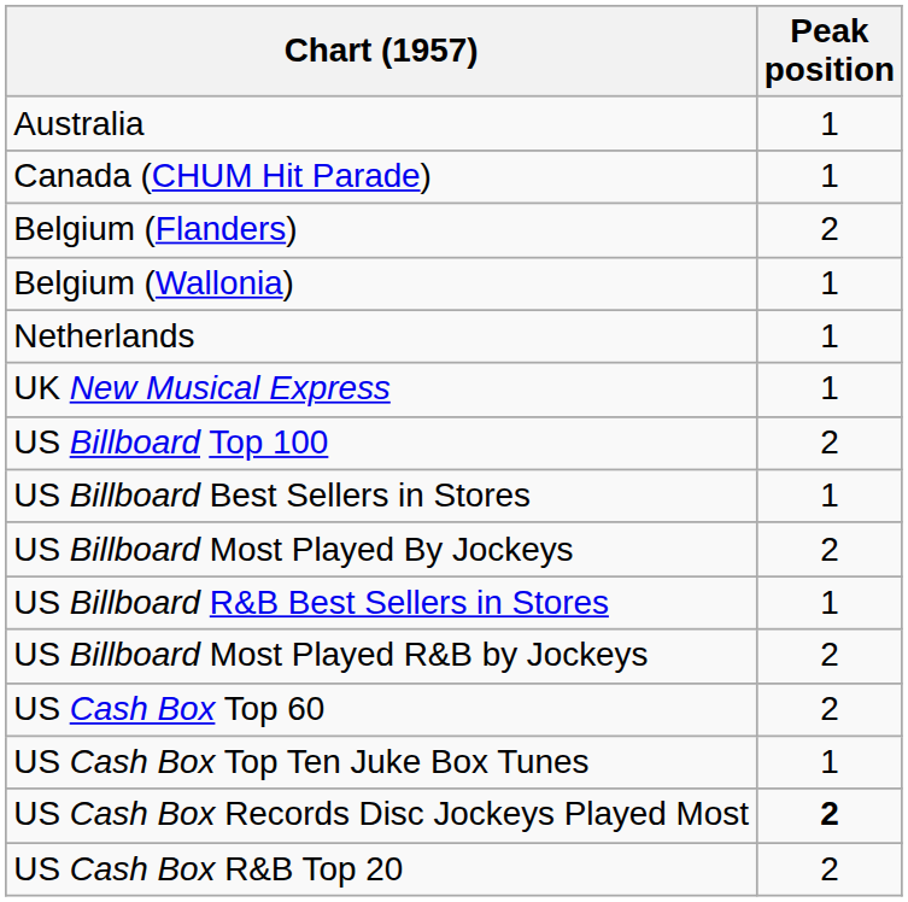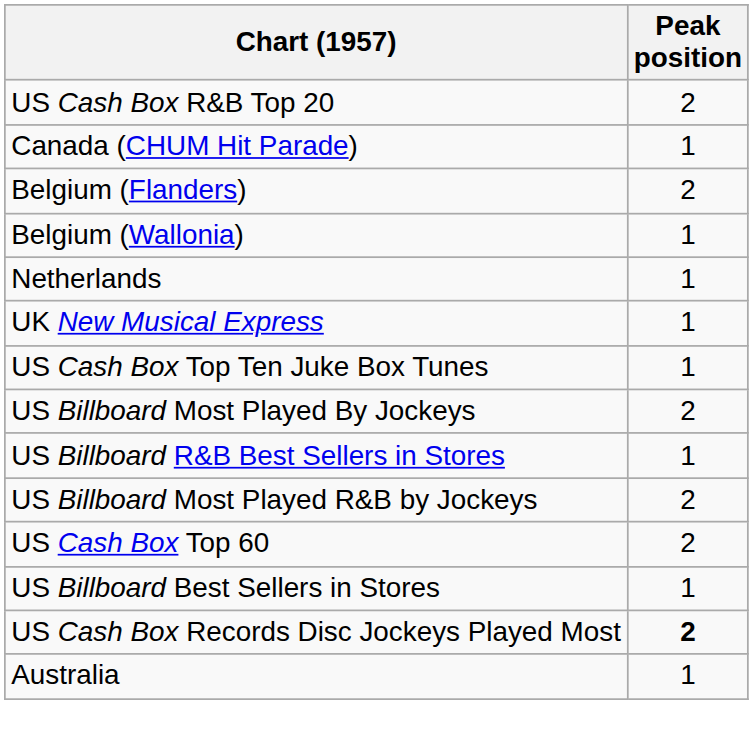rows swapped: Australia <-> US Cash Box R&B Top 20
- row: US Billboard Top 100 | 2
rows swapped: US Billboard Best Sellers in Stores <-> US Cash Box Top Ten Juke Box Tunes
